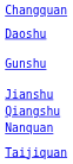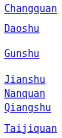rows swapped: Qiangshu <-> Nanquan
